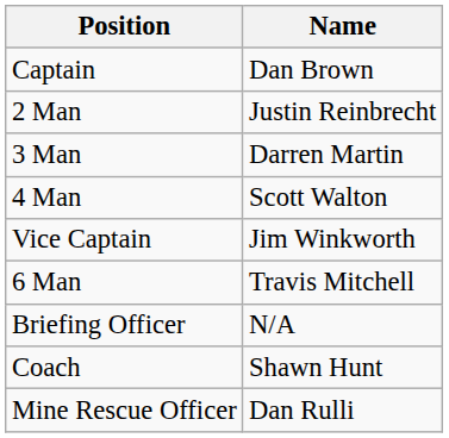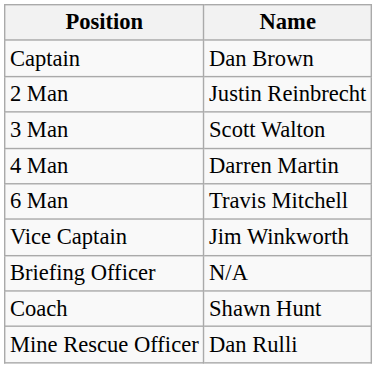3 Man | Name: Darren Martin -> Scott Walton
4 Man | Name: Scott Walton -> Darren Martin
rows swapped: Vice Captain <-> 6 Man
